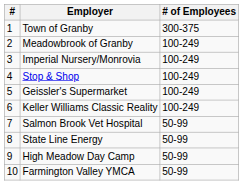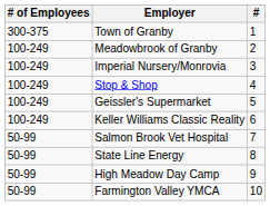columns swapped: # <-> # of Employees
